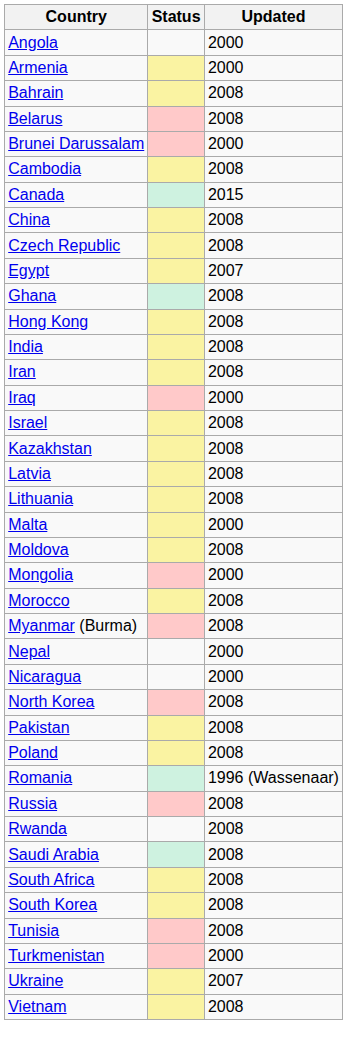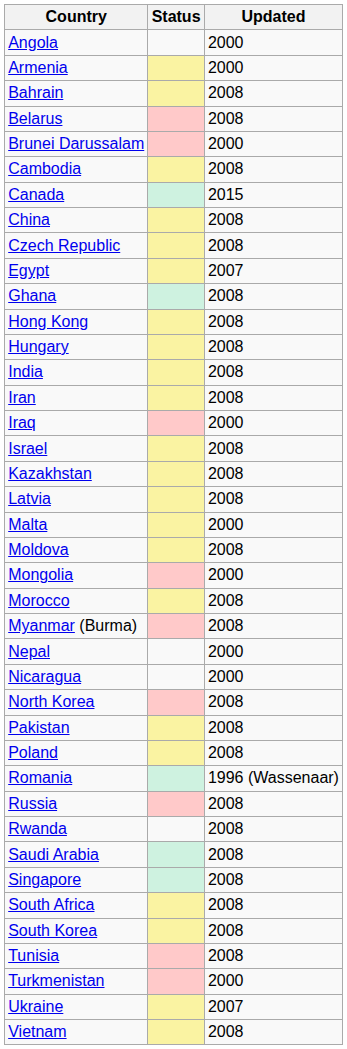+ row: Hungary | 2008
- row: Lithuania | 2008
+ row: Singapore | 2008
